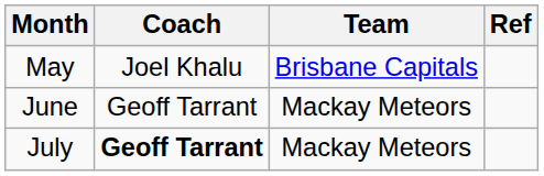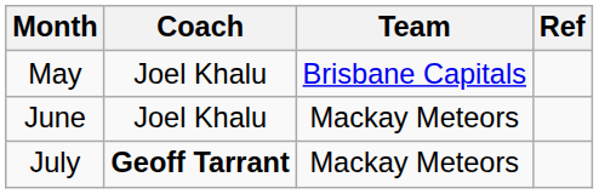June | Coach: Geoff Tarrant -> Joel Khalu
